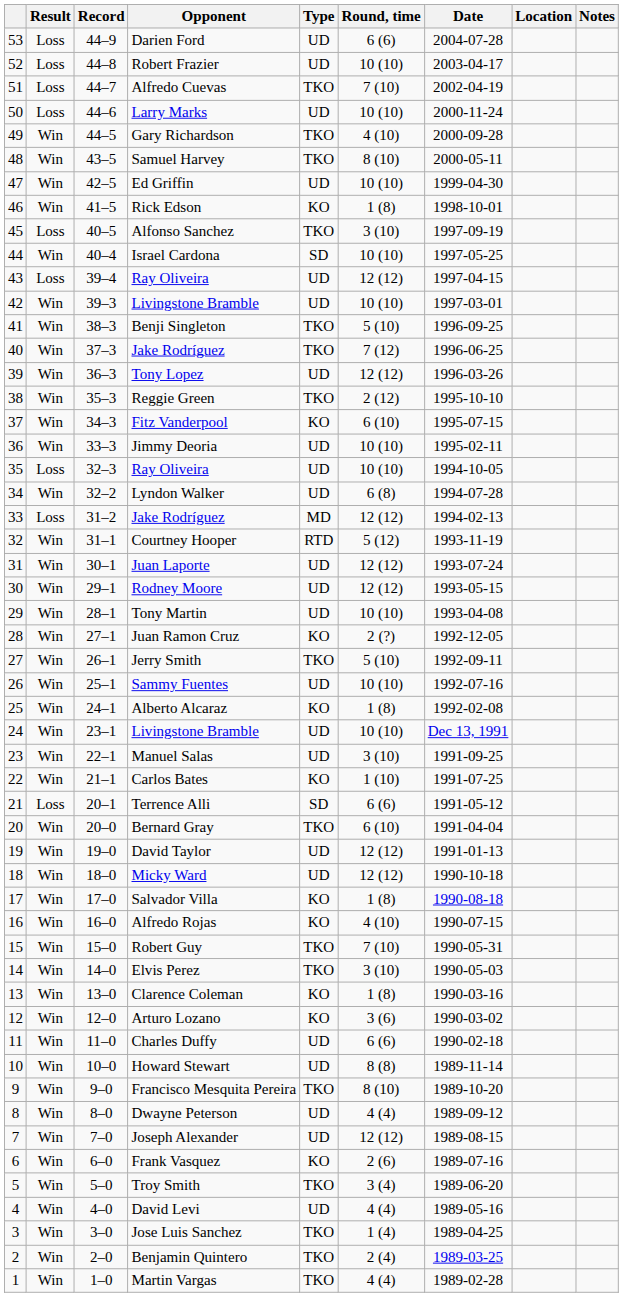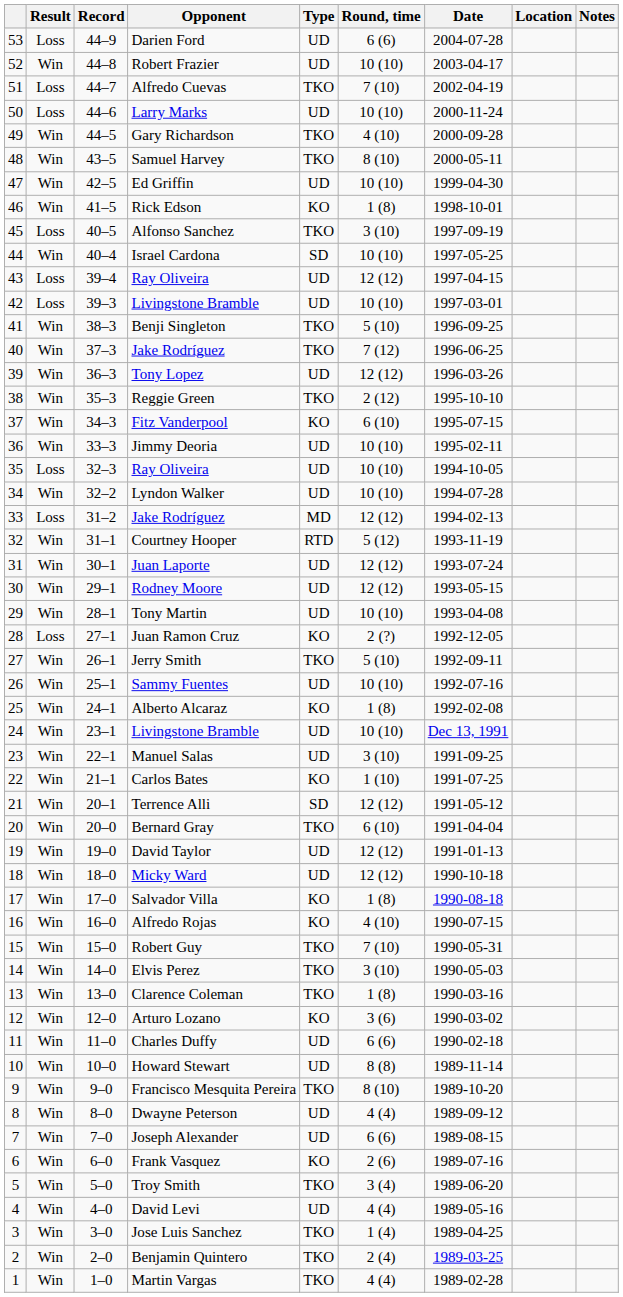Robert Frazier | Result: Loss -> Win
42 / Livingstone Bramble | Result: Win -> Loss
Lyndon Walker | Round, time: 6 (8) -> 10 (10)
Juan Ramon Cruz | Result: Win -> Loss
Terrence Alli | Result: Loss -> Win
Terrence Alli | Round, time: 6 (6) -> 12 (12)
Clarence Coleman | Type: KO -> TKO
Joseph Alexander | Round, time: 12 (12) -> 6 (6)
